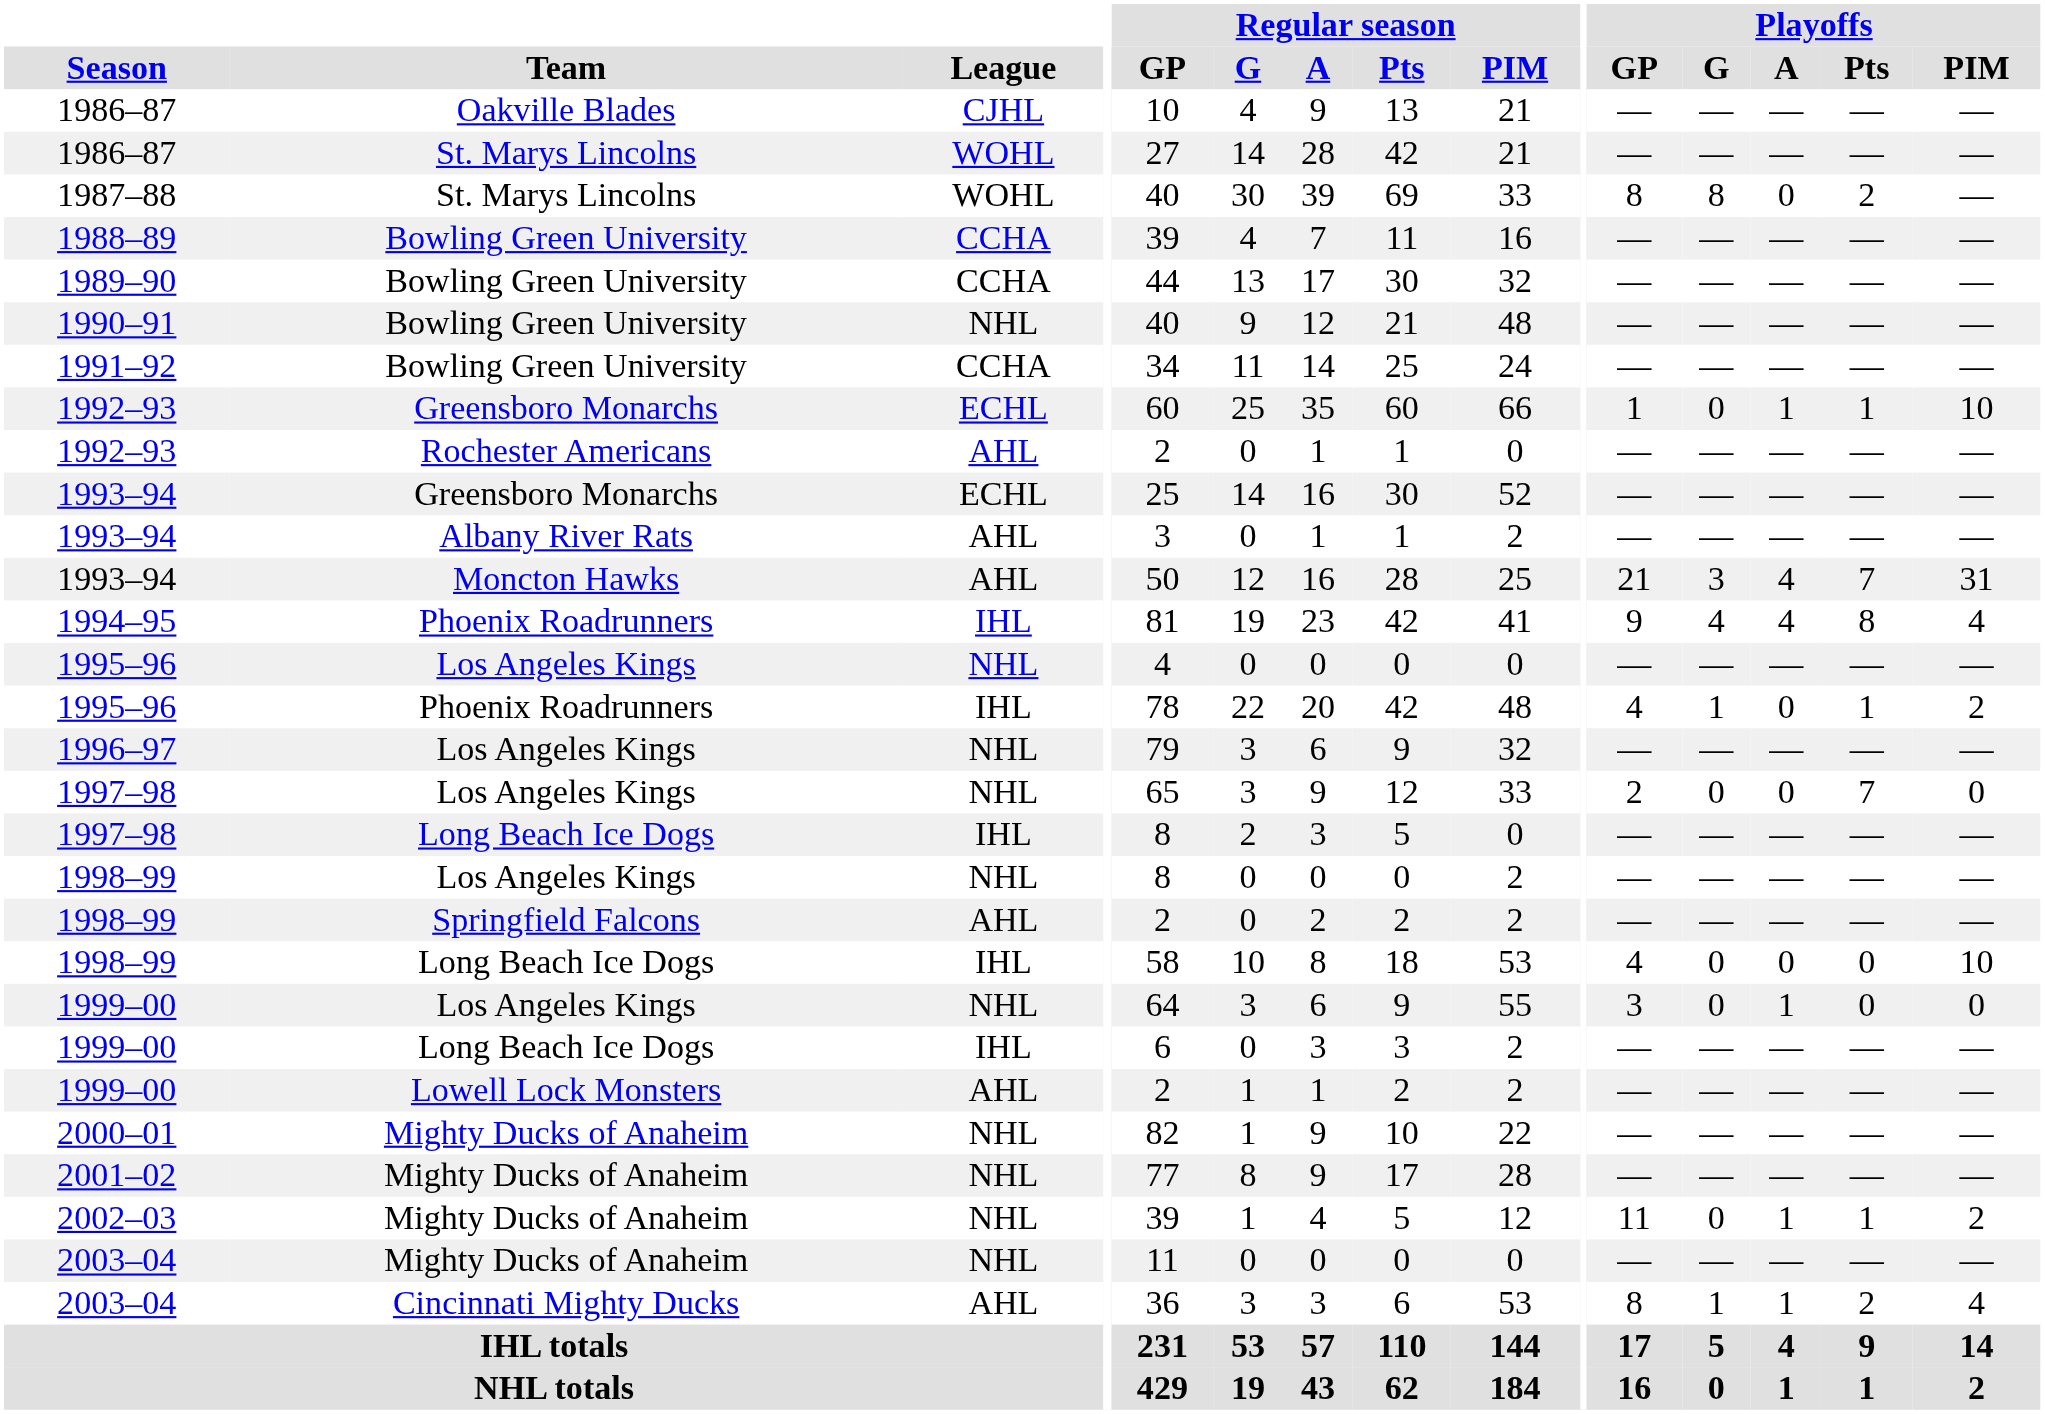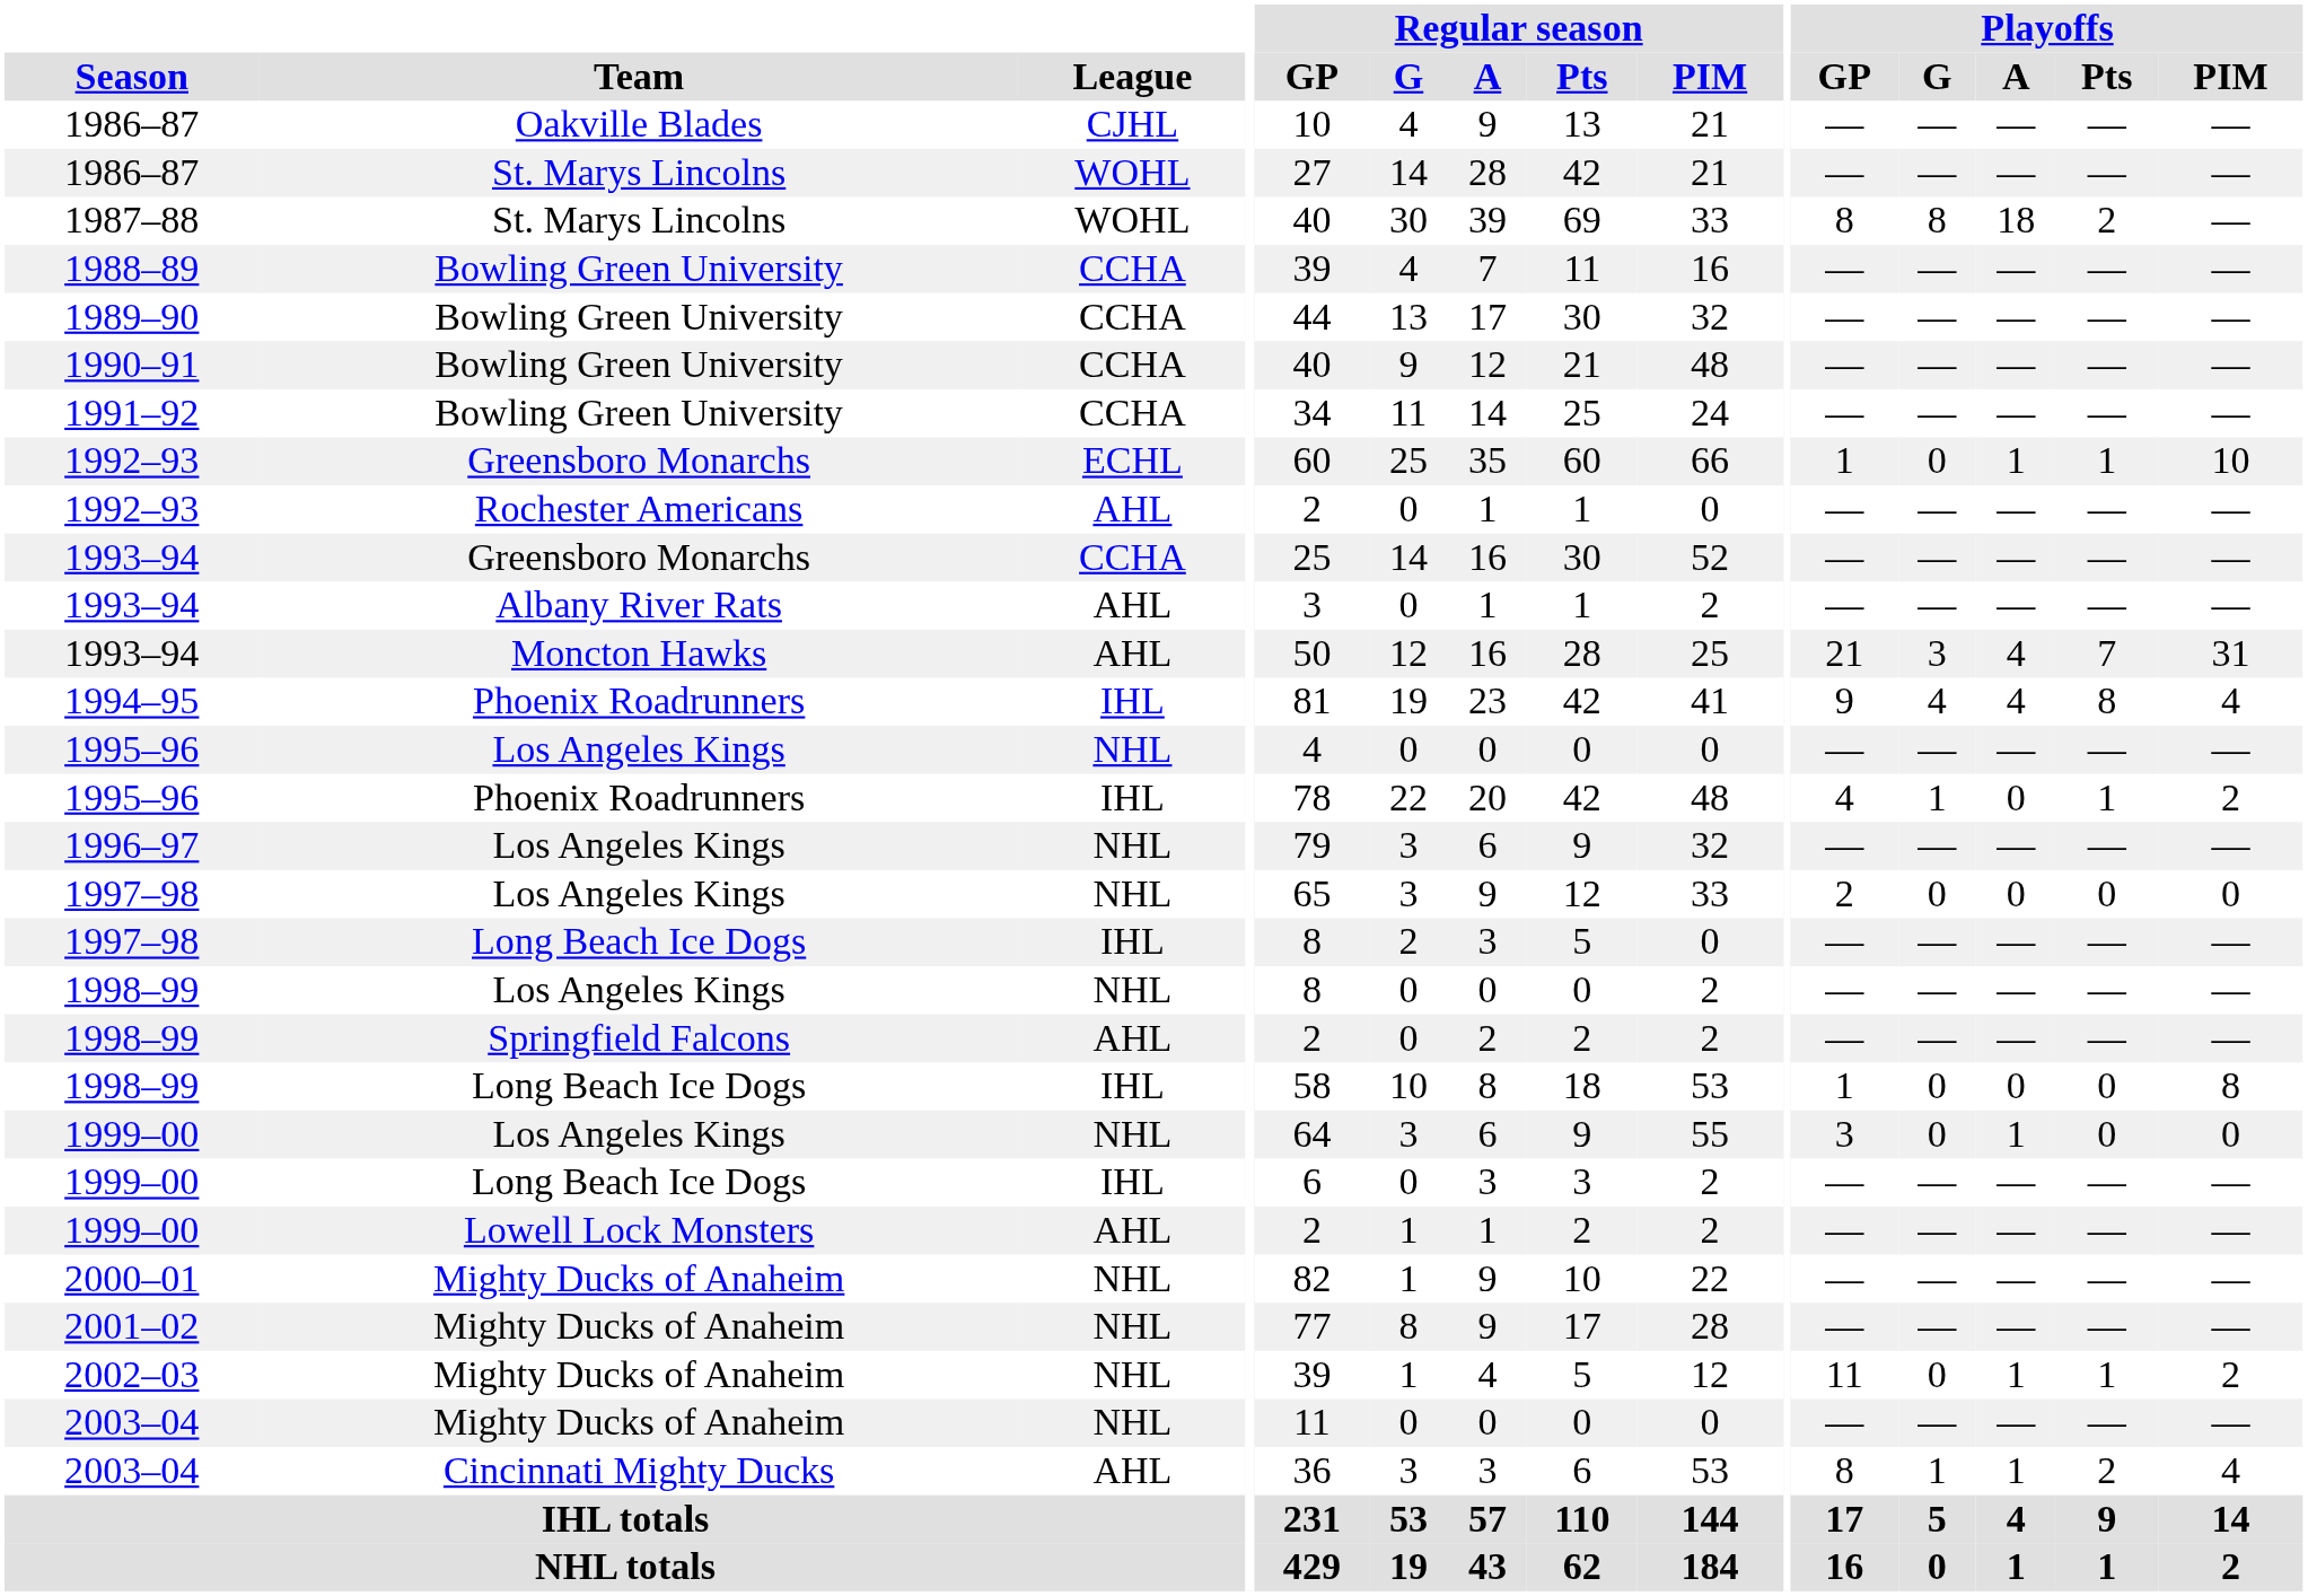1987–88 | Playoffs / A: 0 -> 18
1990–91 | League: NHL -> CCHA
1993–94 / Greensboro Monarchs | League: ECHL -> CCHA
1997–98 / Los Angeles Kings | Playoffs / Pts: 7 -> 0
1998–99 / Long Beach Ice Dogs | Playoffs / GP: 4 -> 1
1998–99 / Long Beach Ice Dogs | Playoffs / PIM: 10 -> 8
